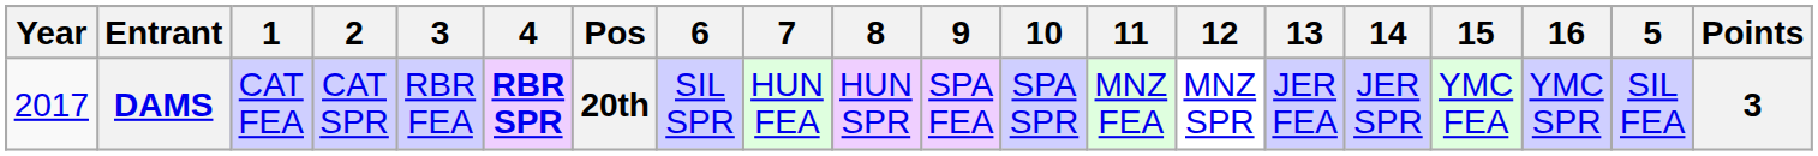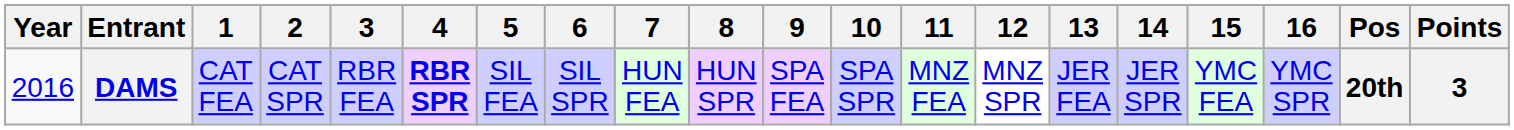columns swapped: 5 <-> Pos
DAMS | Year: 2017 -> 2016
